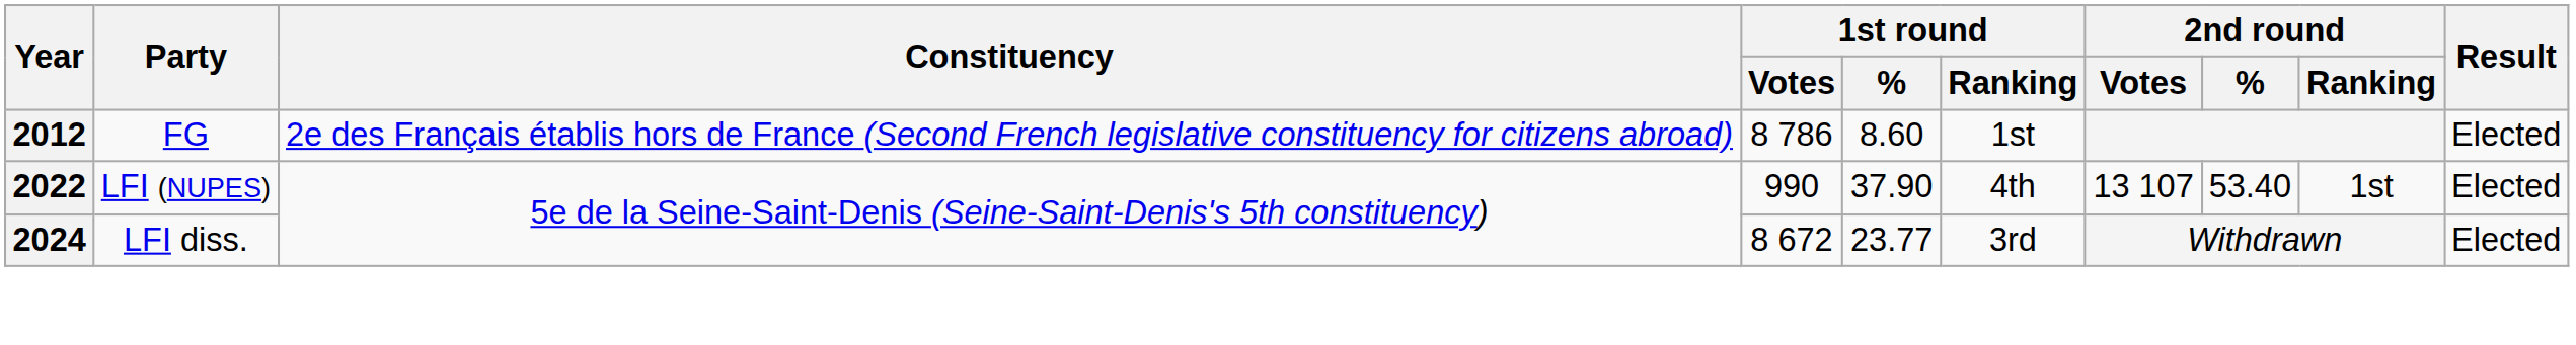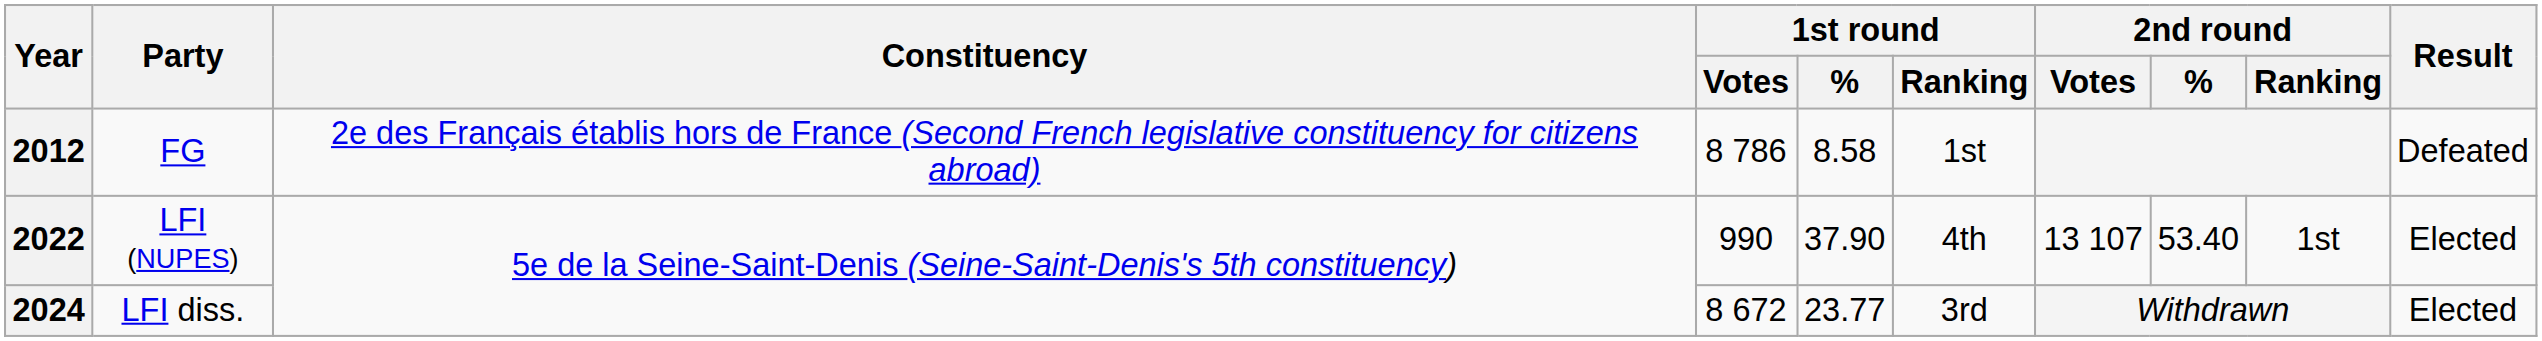2012 | 1st round / %: 8.60 -> 8.58
2012 | Result: Elected -> Defeated
